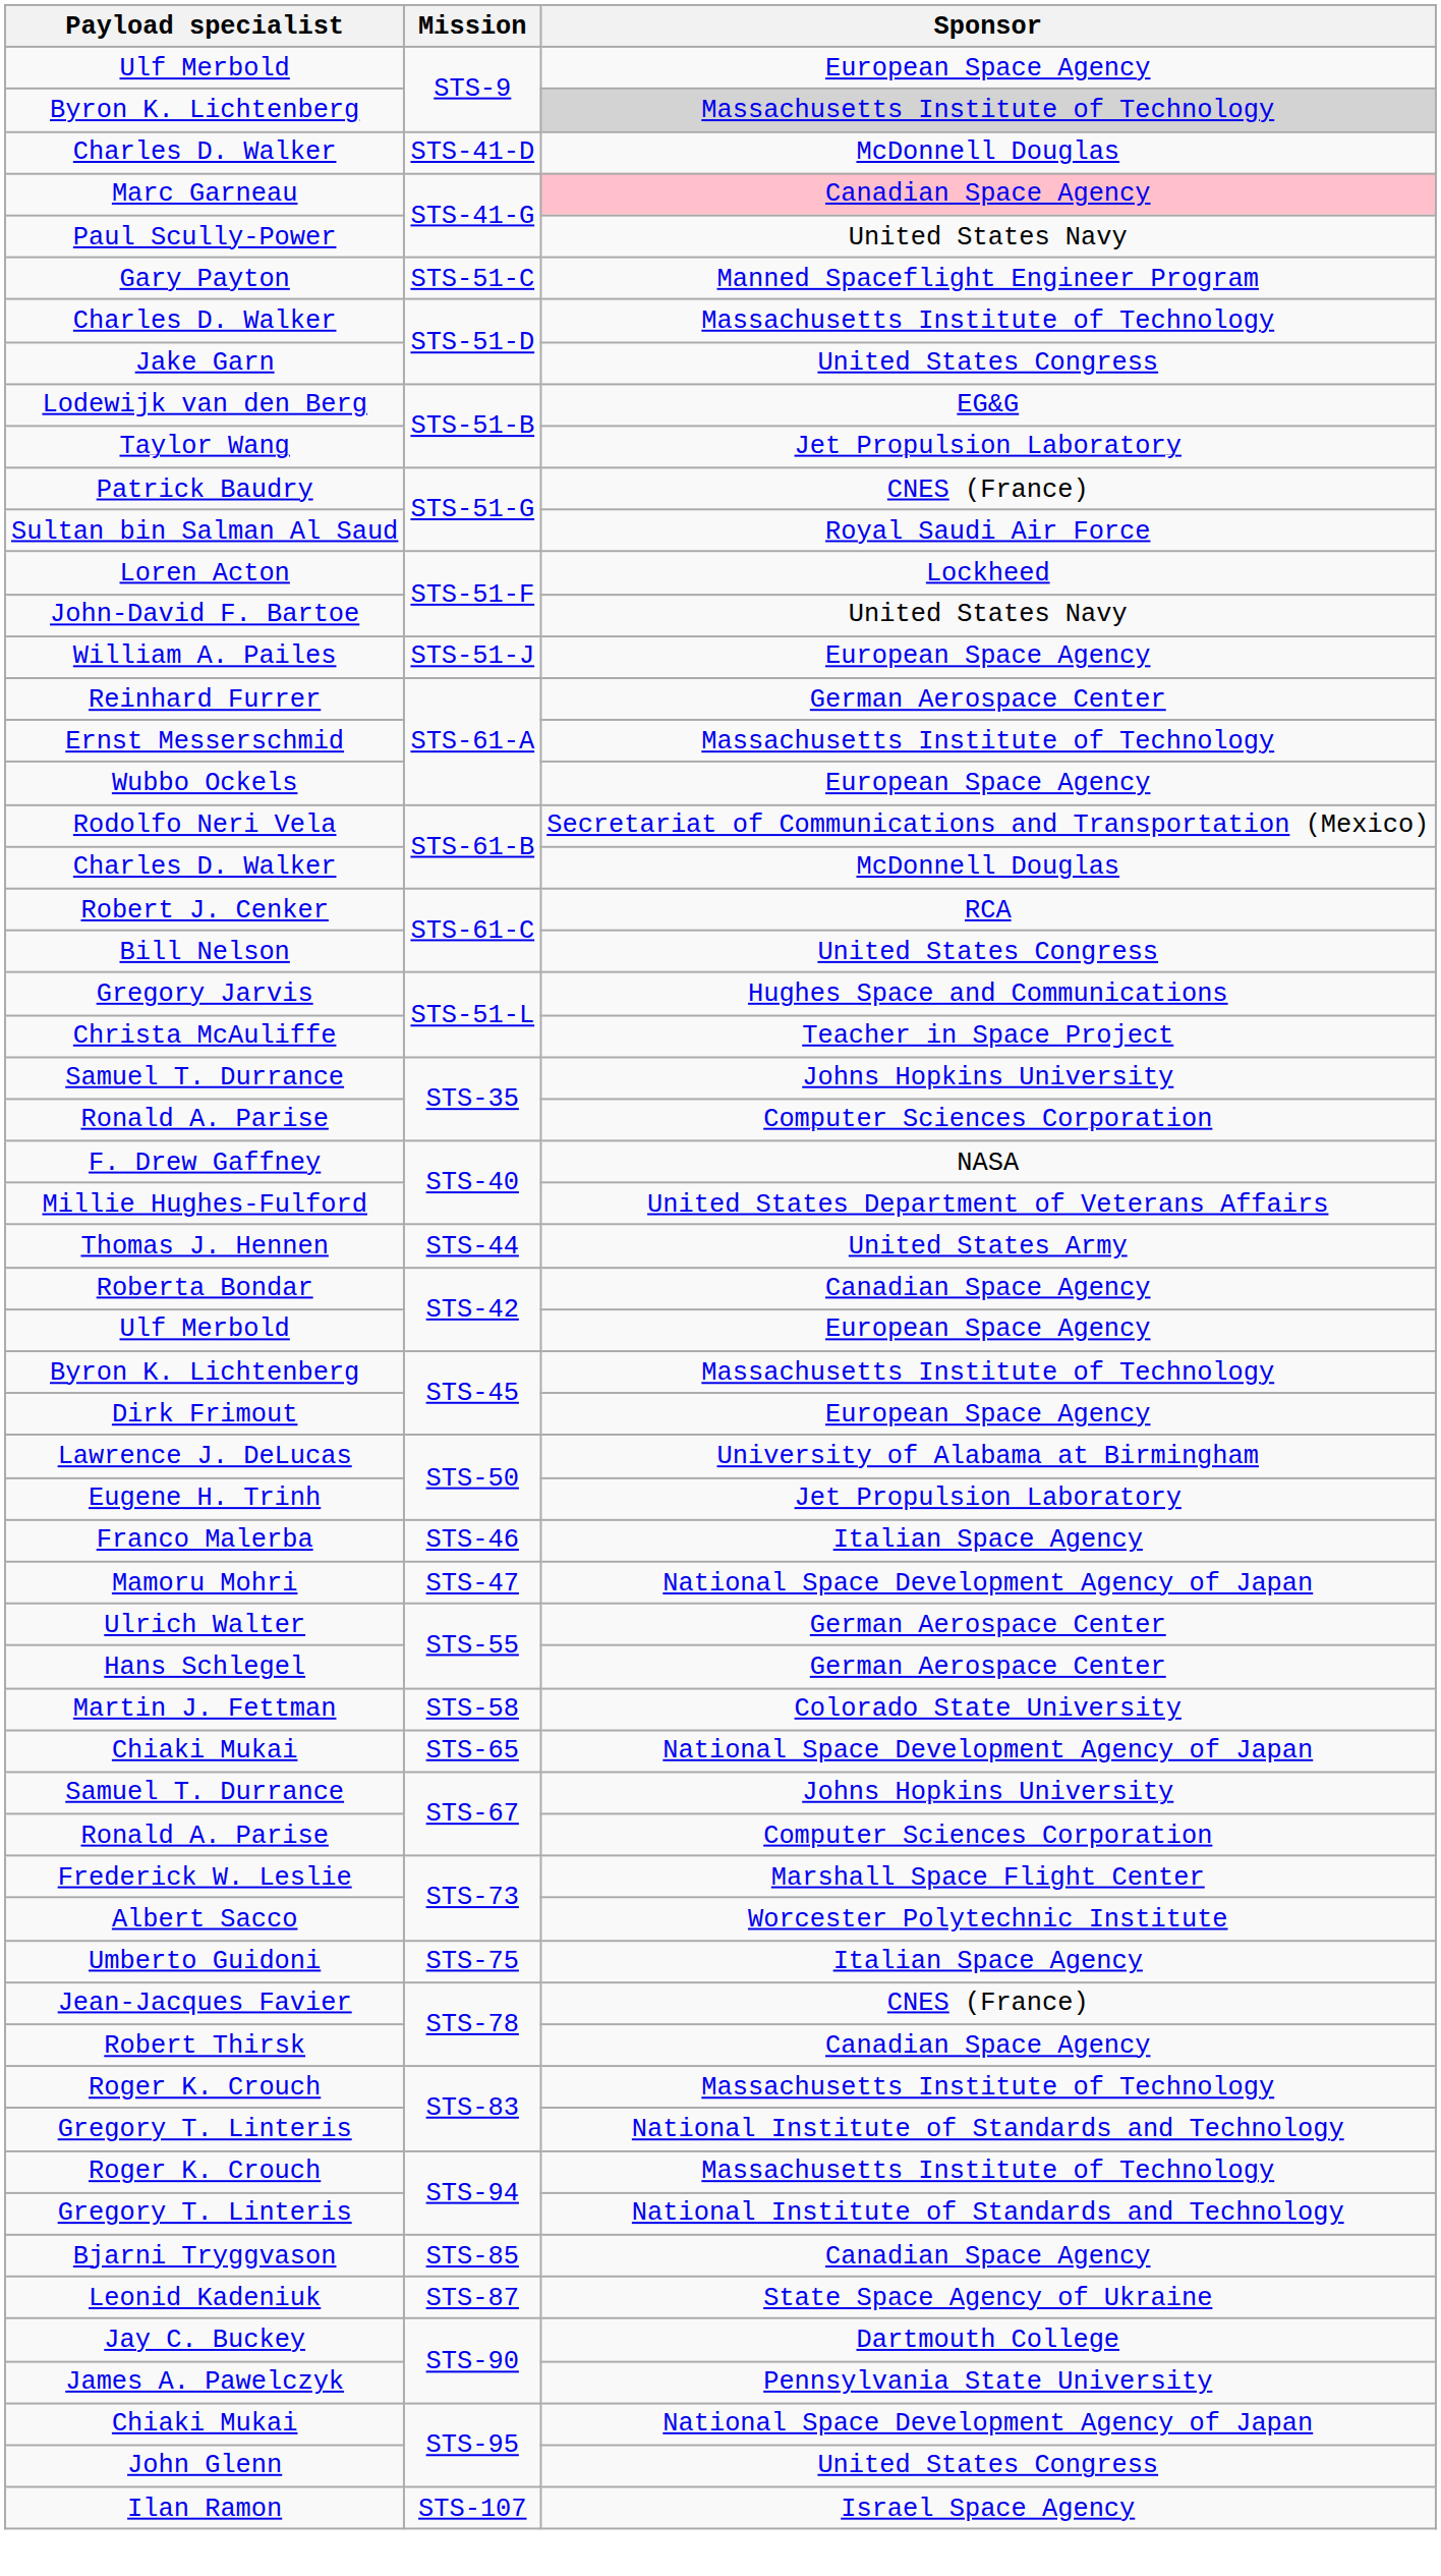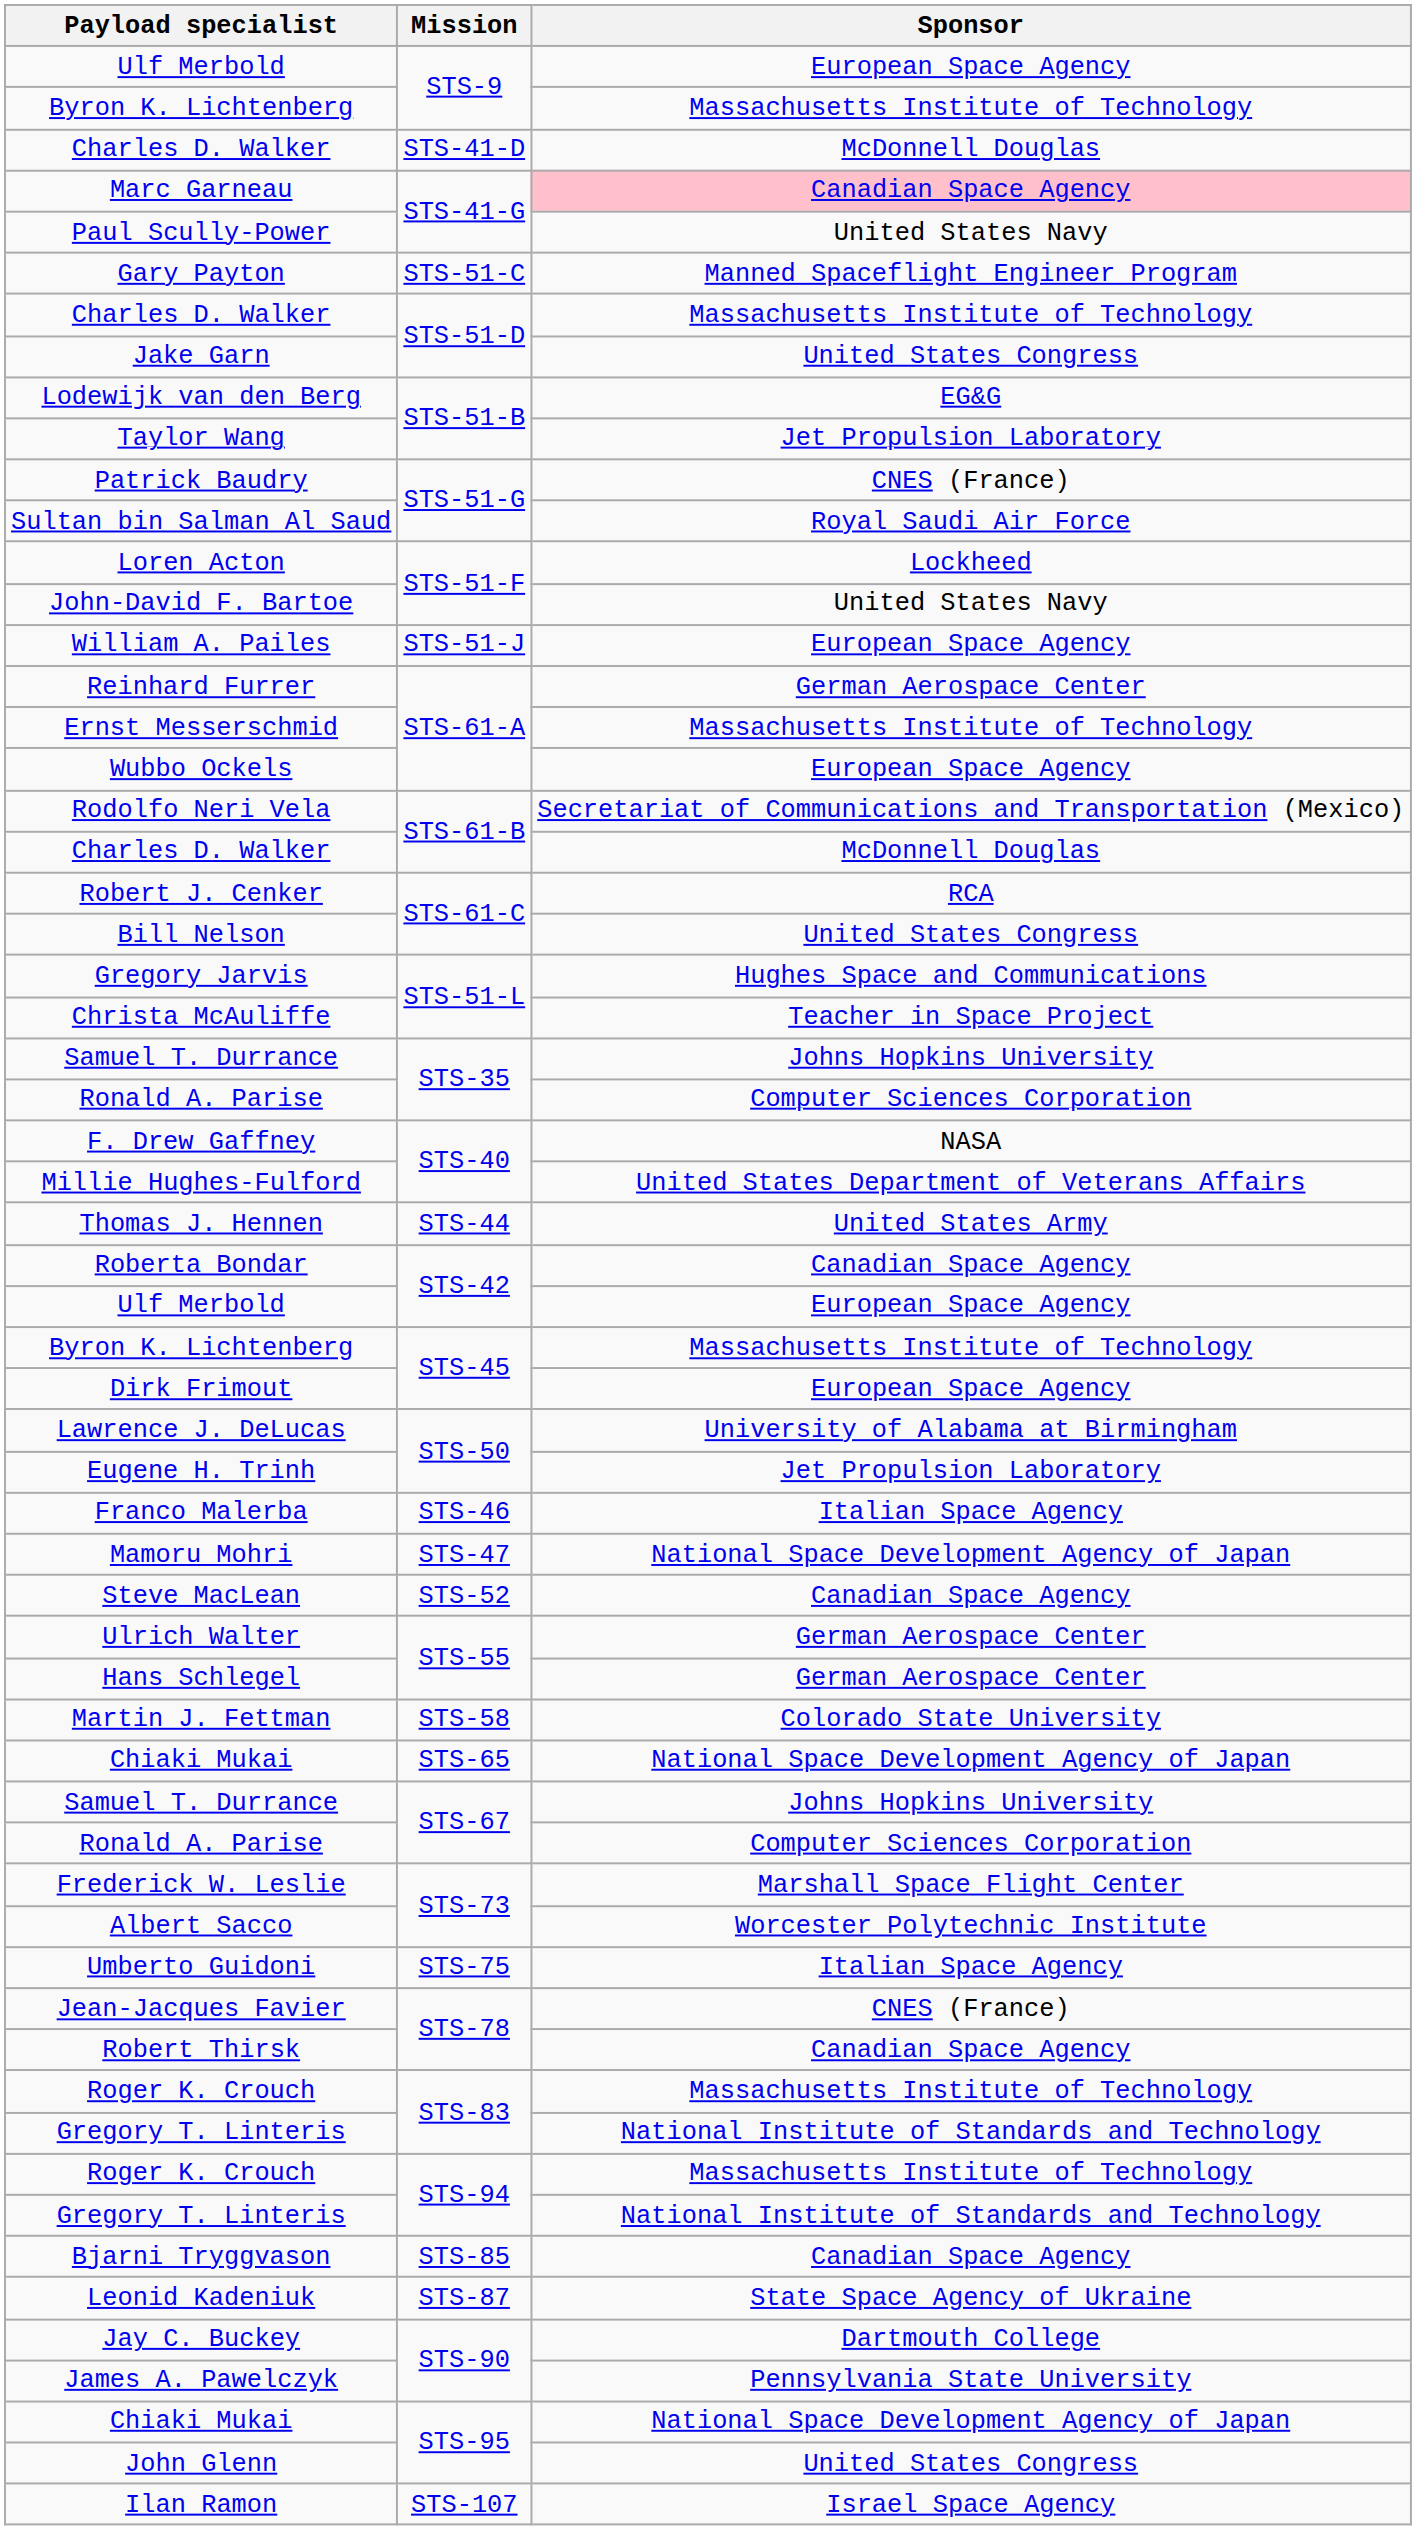Byron K. Lichtenberg / STS-9 | Sponsor: lightgrey background -> no background
+ row: Steve MacLean | STS-52 | Canadian Space Agency
